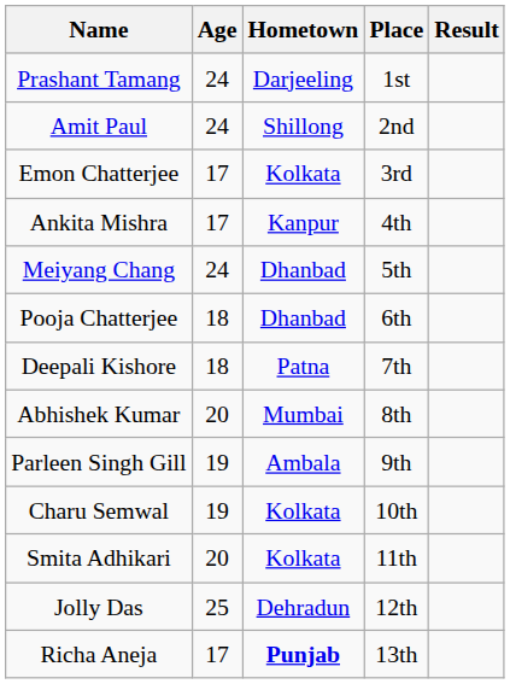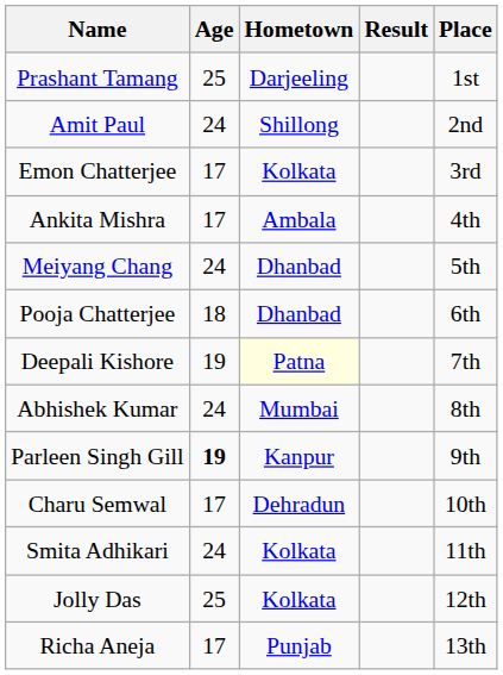columns swapped: Result <-> Place
Prashant Tamang | Age: 24 -> 25
Ankita Mishra | Hometown: Kanpur -> Ambala
Deepali Kishore | Age: 18 -> 19
Deepali Kishore | Hometown: no background -> lightyellow background
Abhishek Kumar | Age: 20 -> 24
Parleen Singh Gill | Age: normal -> bold
Parleen Singh Gill | Hometown: Ambala -> Kanpur
Charu Semwal | Age: 19 -> 17
Charu Semwal | Hometown: Kolkata -> Dehradun
Smita Adhikari | Age: 20 -> 24
Jolly Das | Hometown: Dehradun -> Kolkata
Richa Aneja | Hometown: bold -> normal
